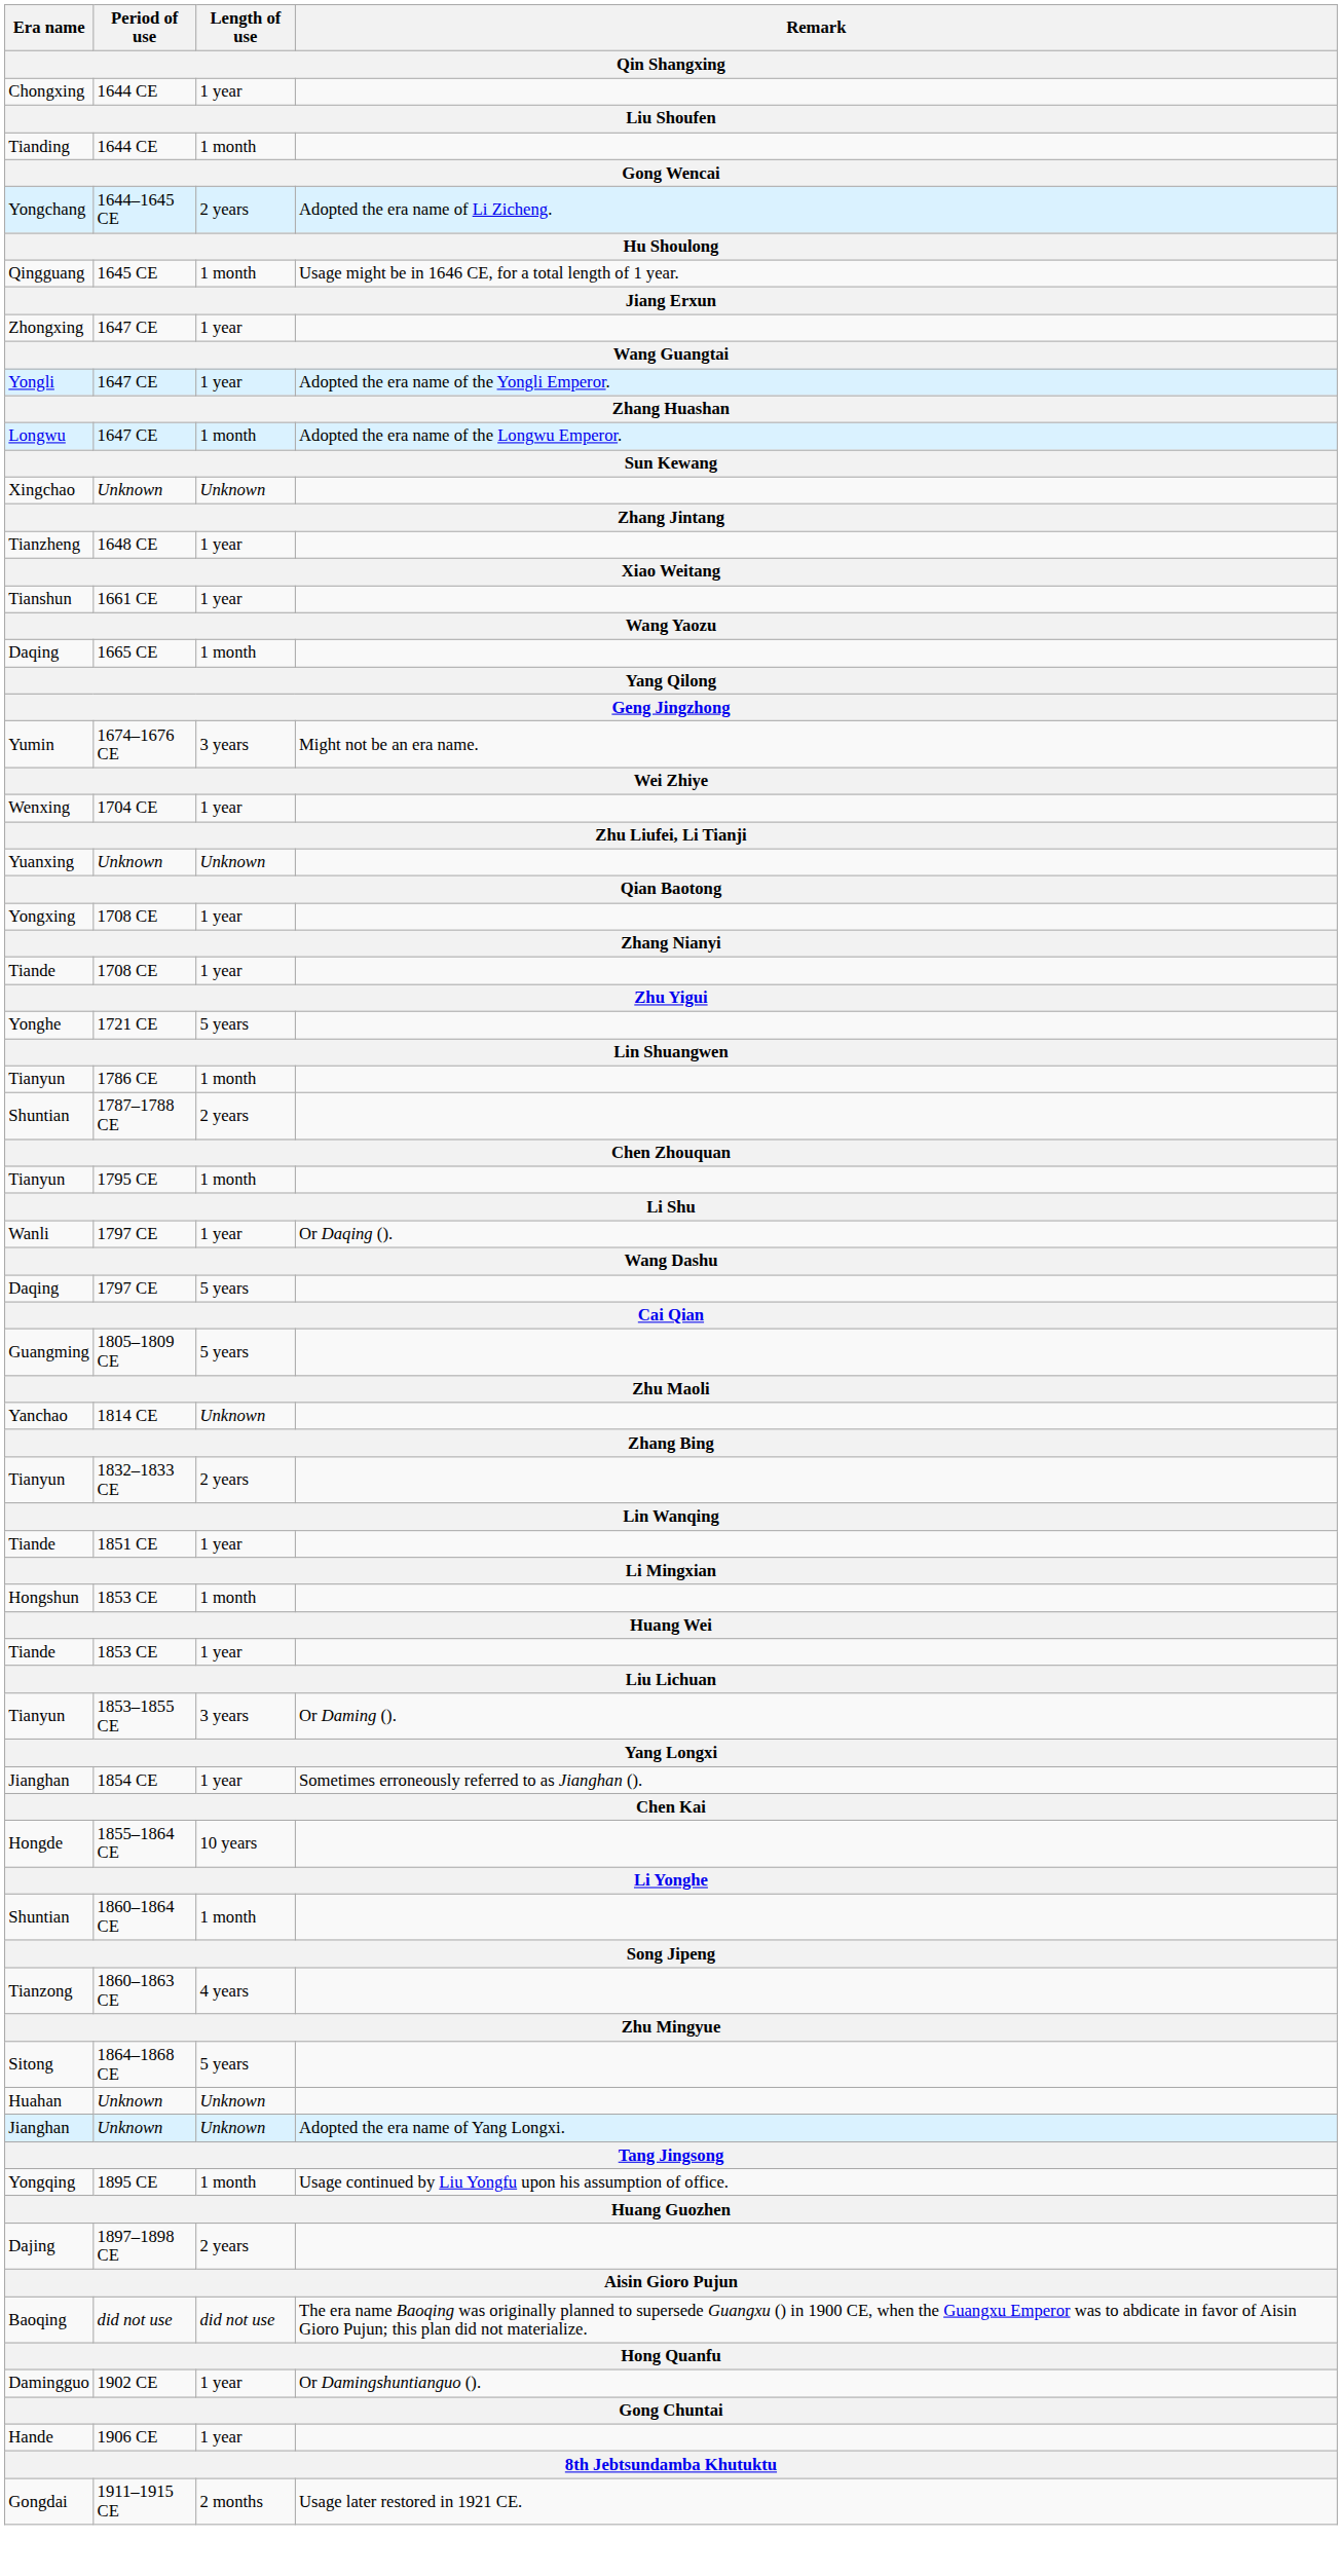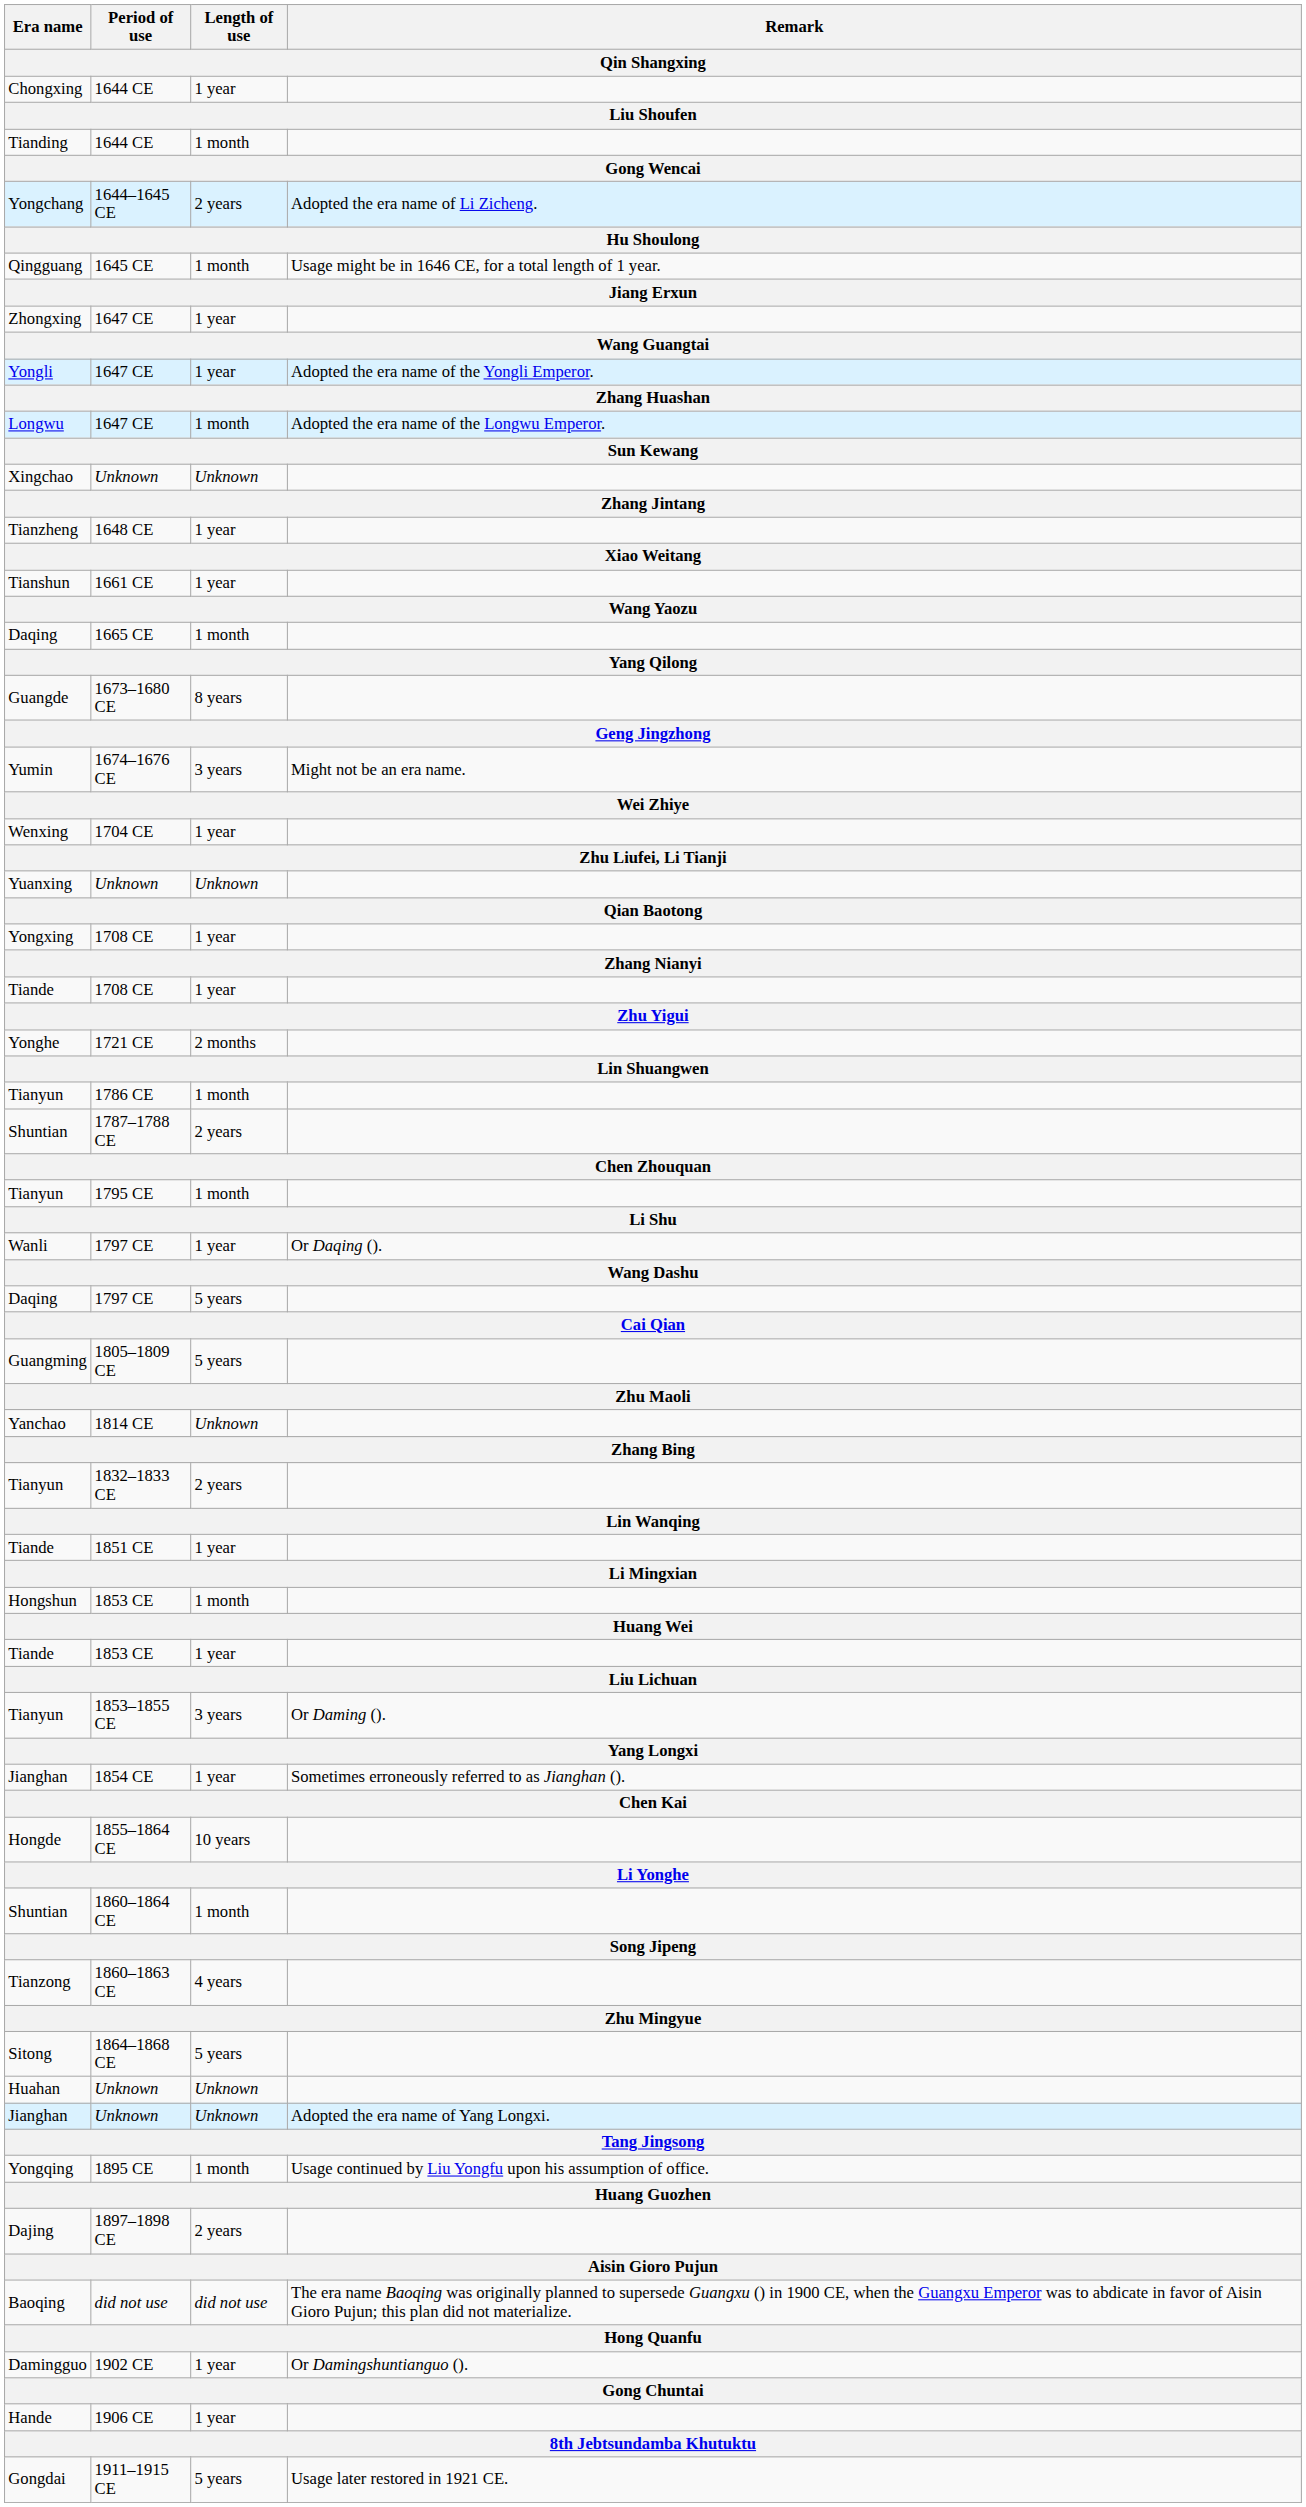+ row: Guangde | 1673–1680 CE | 8 years
Yonghe | Length of use: 5 years -> 2 months
Gongdai | Length of use: 2 months -> 5 years
